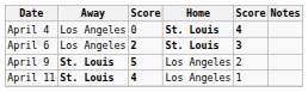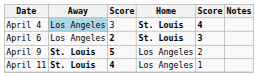April 4 | Away: no background -> lightblue background
April 4 | column 3: 0 -> 3
